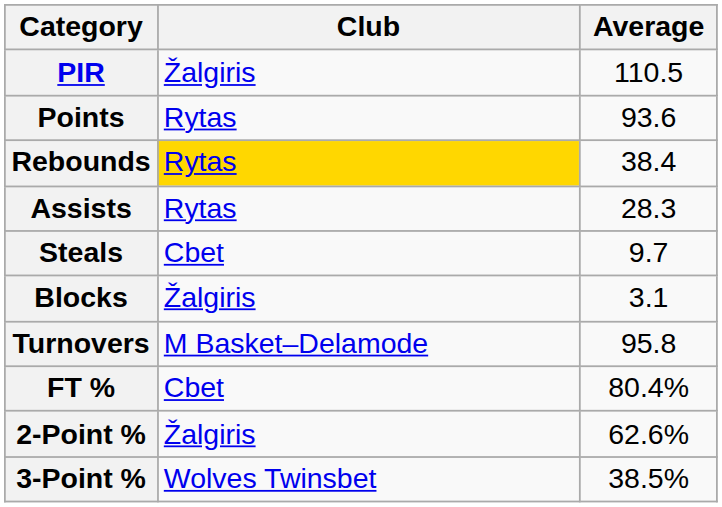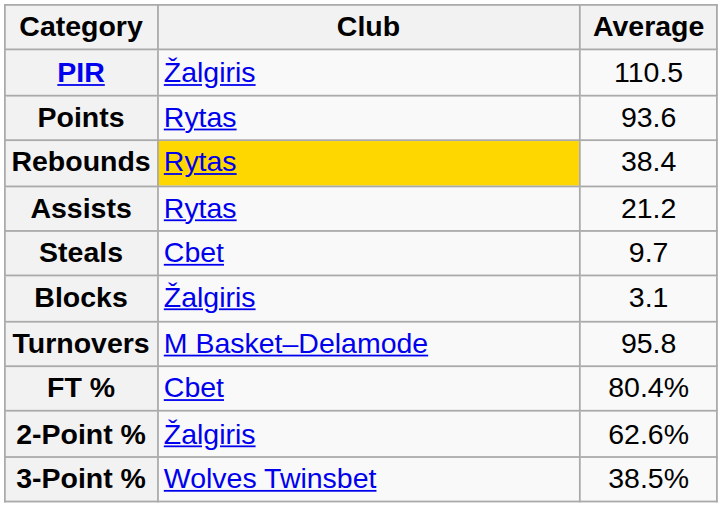Assists | Average: 28.3 -> 21.2
